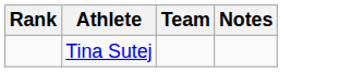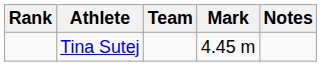+ column: Mark | 4.45 m
